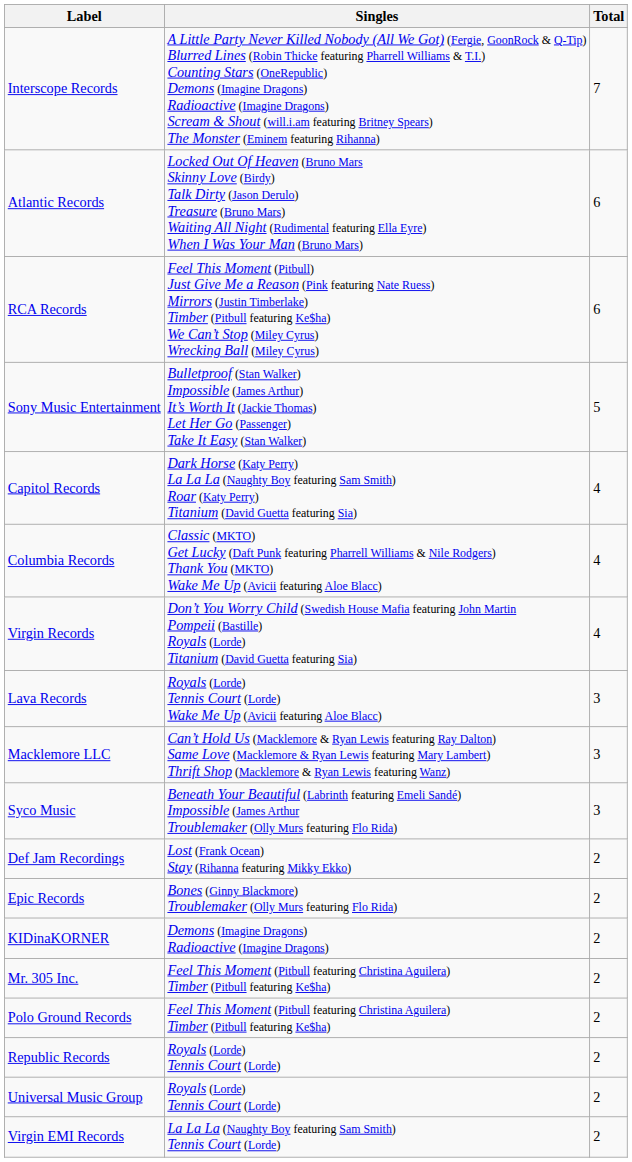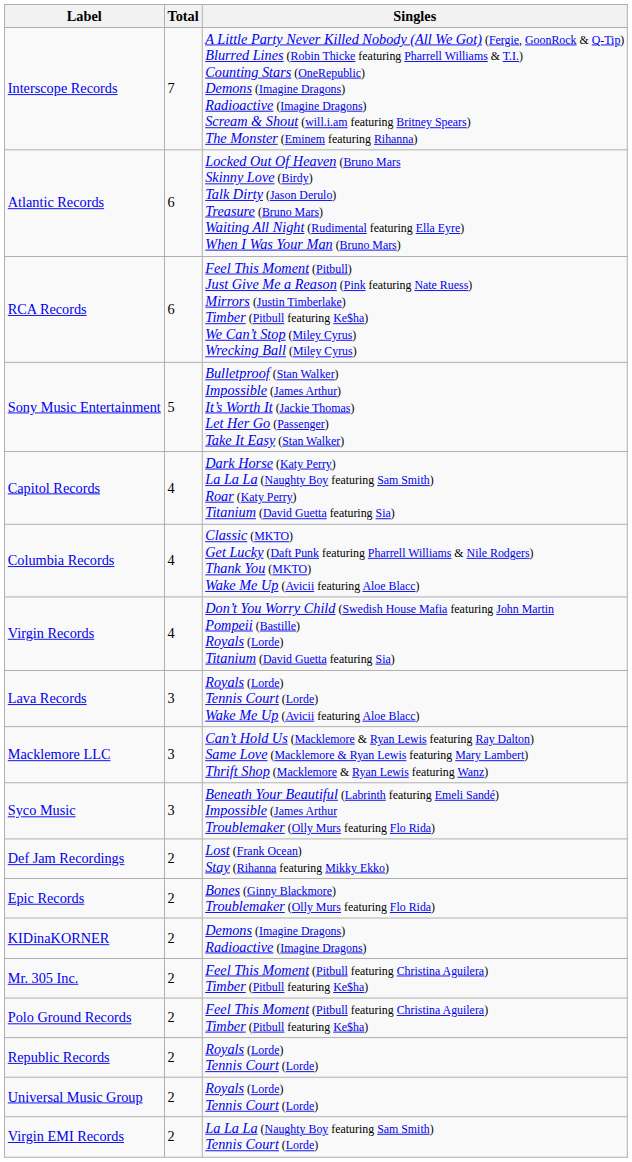columns swapped: Total <-> Singles
